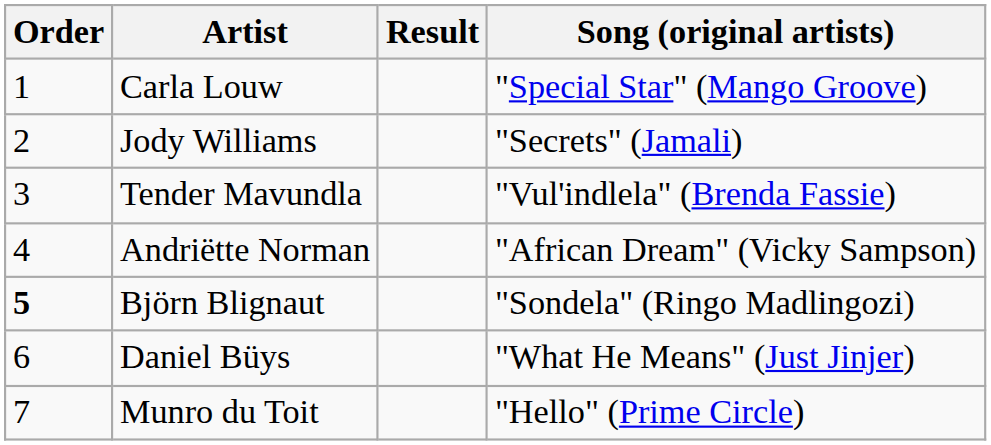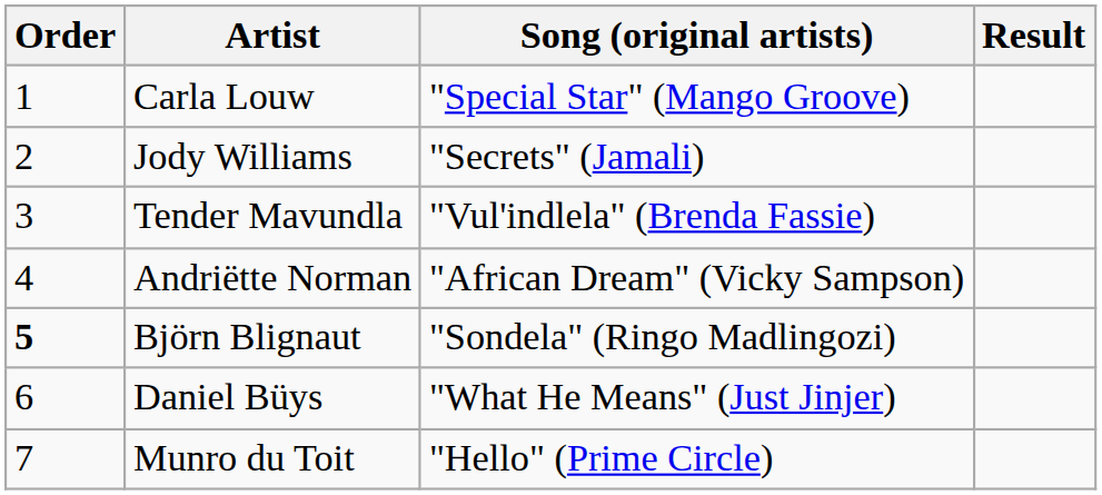columns swapped: Song (original artists) <-> Result
